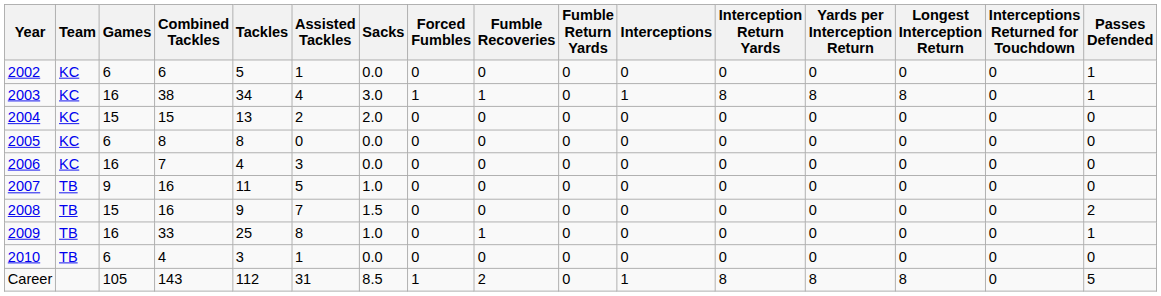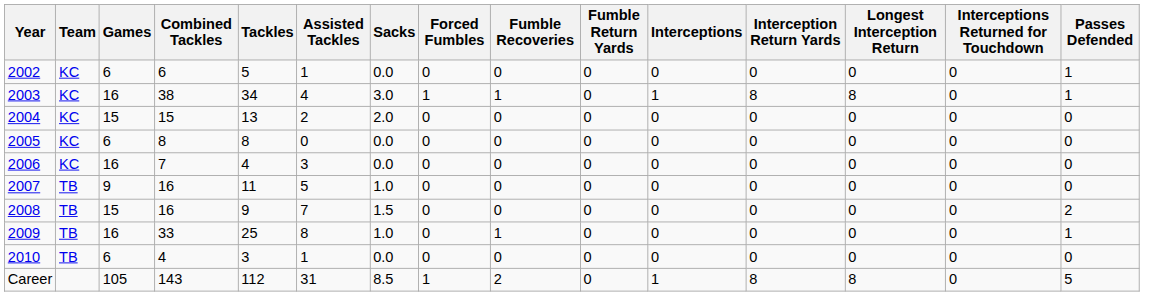- column: Yards per Interception Return | 0 | 8 | 0 | 0 | 0 | 0 | 0 | 0 | 0 | 8
